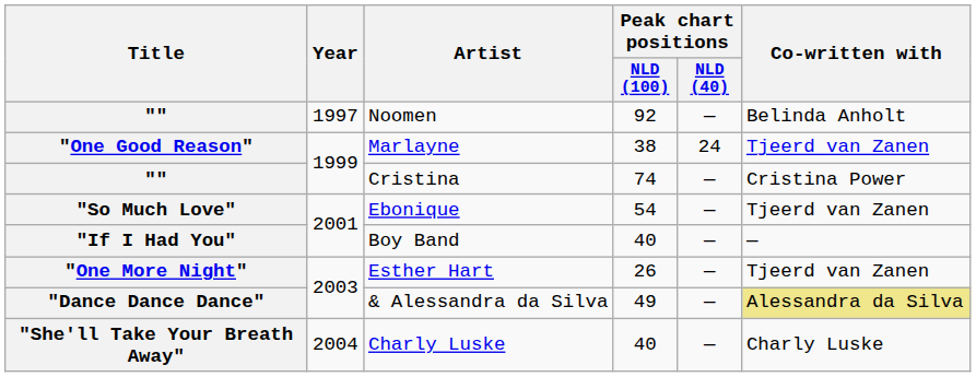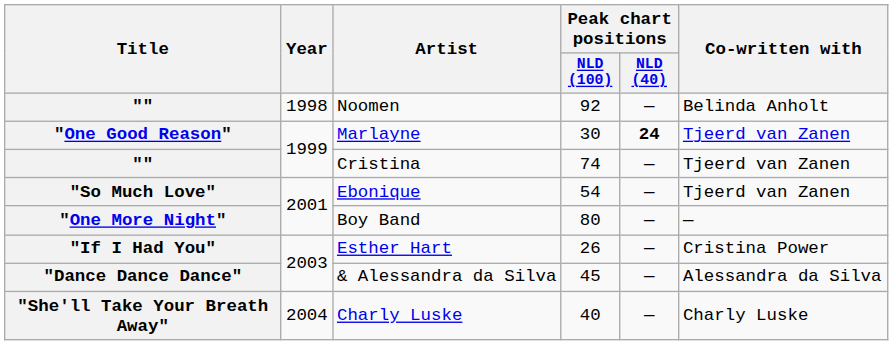Noomen | Year: 1997 -> 1998
Marlayne | Peak chart positions / NLD (100): 38 -> 30
Marlayne | Peak chart positions / NLD (40): normal -> bold
Cristina | Co-written with: Cristina Power -> Tjeerd van Zanen
Boy Band | Title: "If I Had You" -> "One More Night"
Boy Band | Peak chart positions / NLD (100): 40 -> 80
Esther Hart | Title: "One More Night" -> "If I Had You"
Esther Hart | Co-written with: Tjeerd van Zanen -> Cristina Power
& Alessandra da Silva | Peak chart positions / NLD (100): 49 -> 45
& Alessandra da Silva | Co-written with: khaki background -> no background
